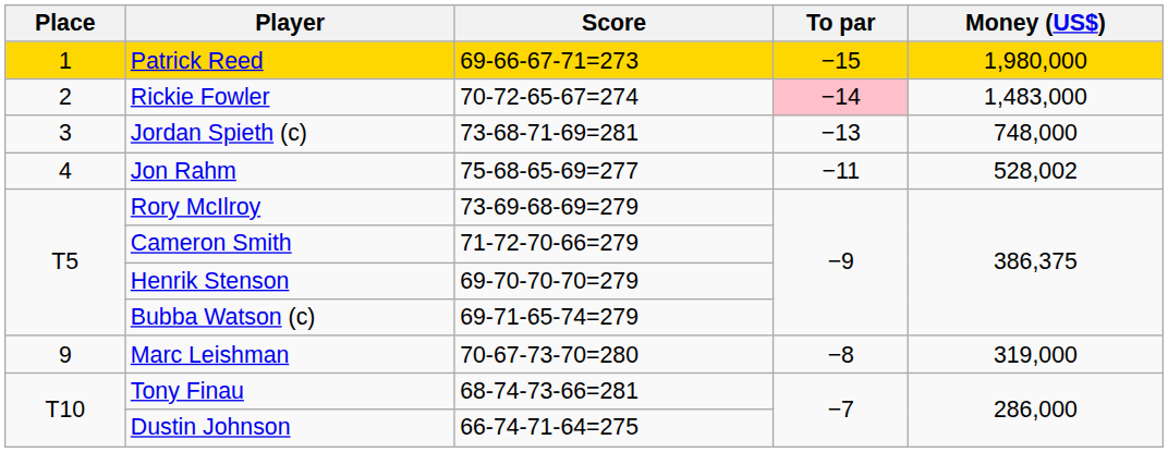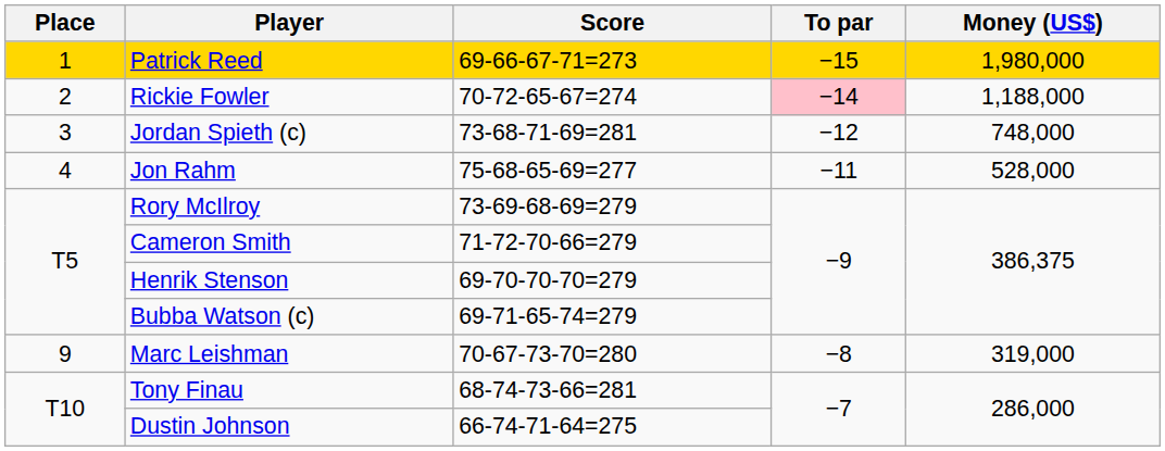Rickie Fowler | Money (US$): 1,483,000 -> 1,188,000
Jordan Spieth (c) | To par: −13 -> −12
Jon Rahm | Money (US$): 528,002 -> 528,000
